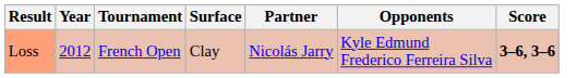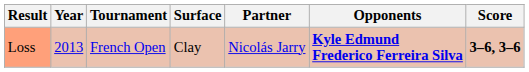Loss | Year: 2012 -> 2013
Loss | Opponents: normal -> bold
